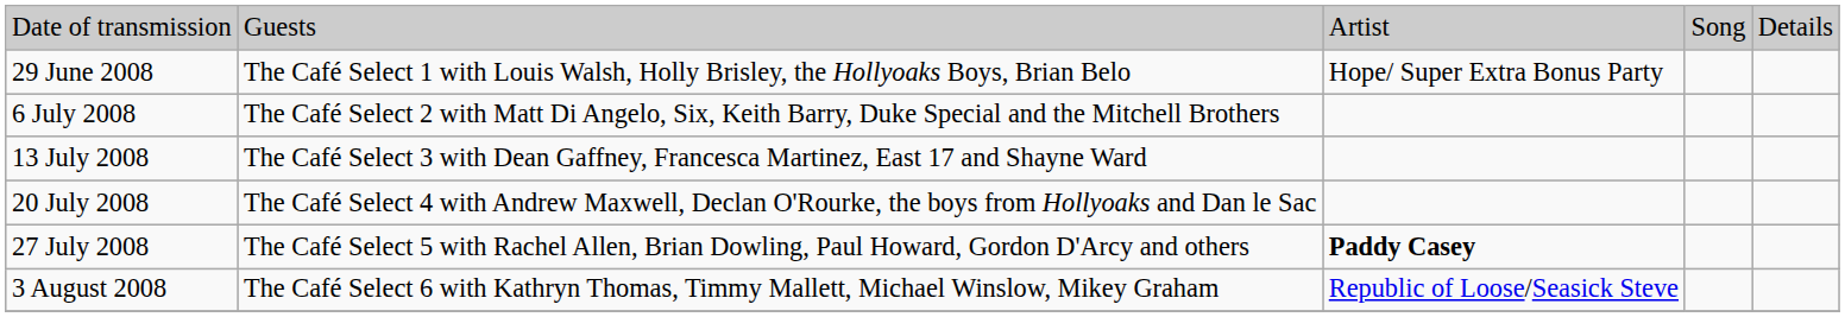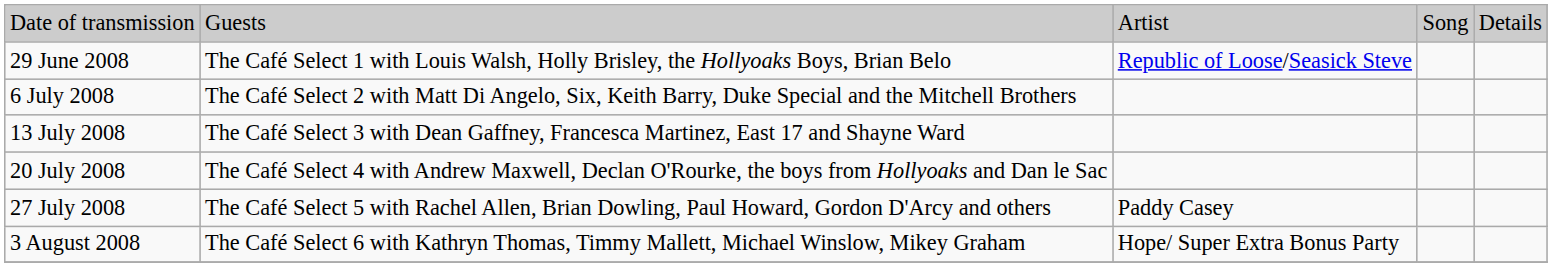29 June 2008 | column 3: Hope/ Super Extra Bonus Party -> Republic of Loose/Seasick Steve
27 July 2008 | column 3: bold -> normal
3 August 2008 | column 3: Republic of Loose/Seasick Steve -> Hope/ Super Extra Bonus Party
